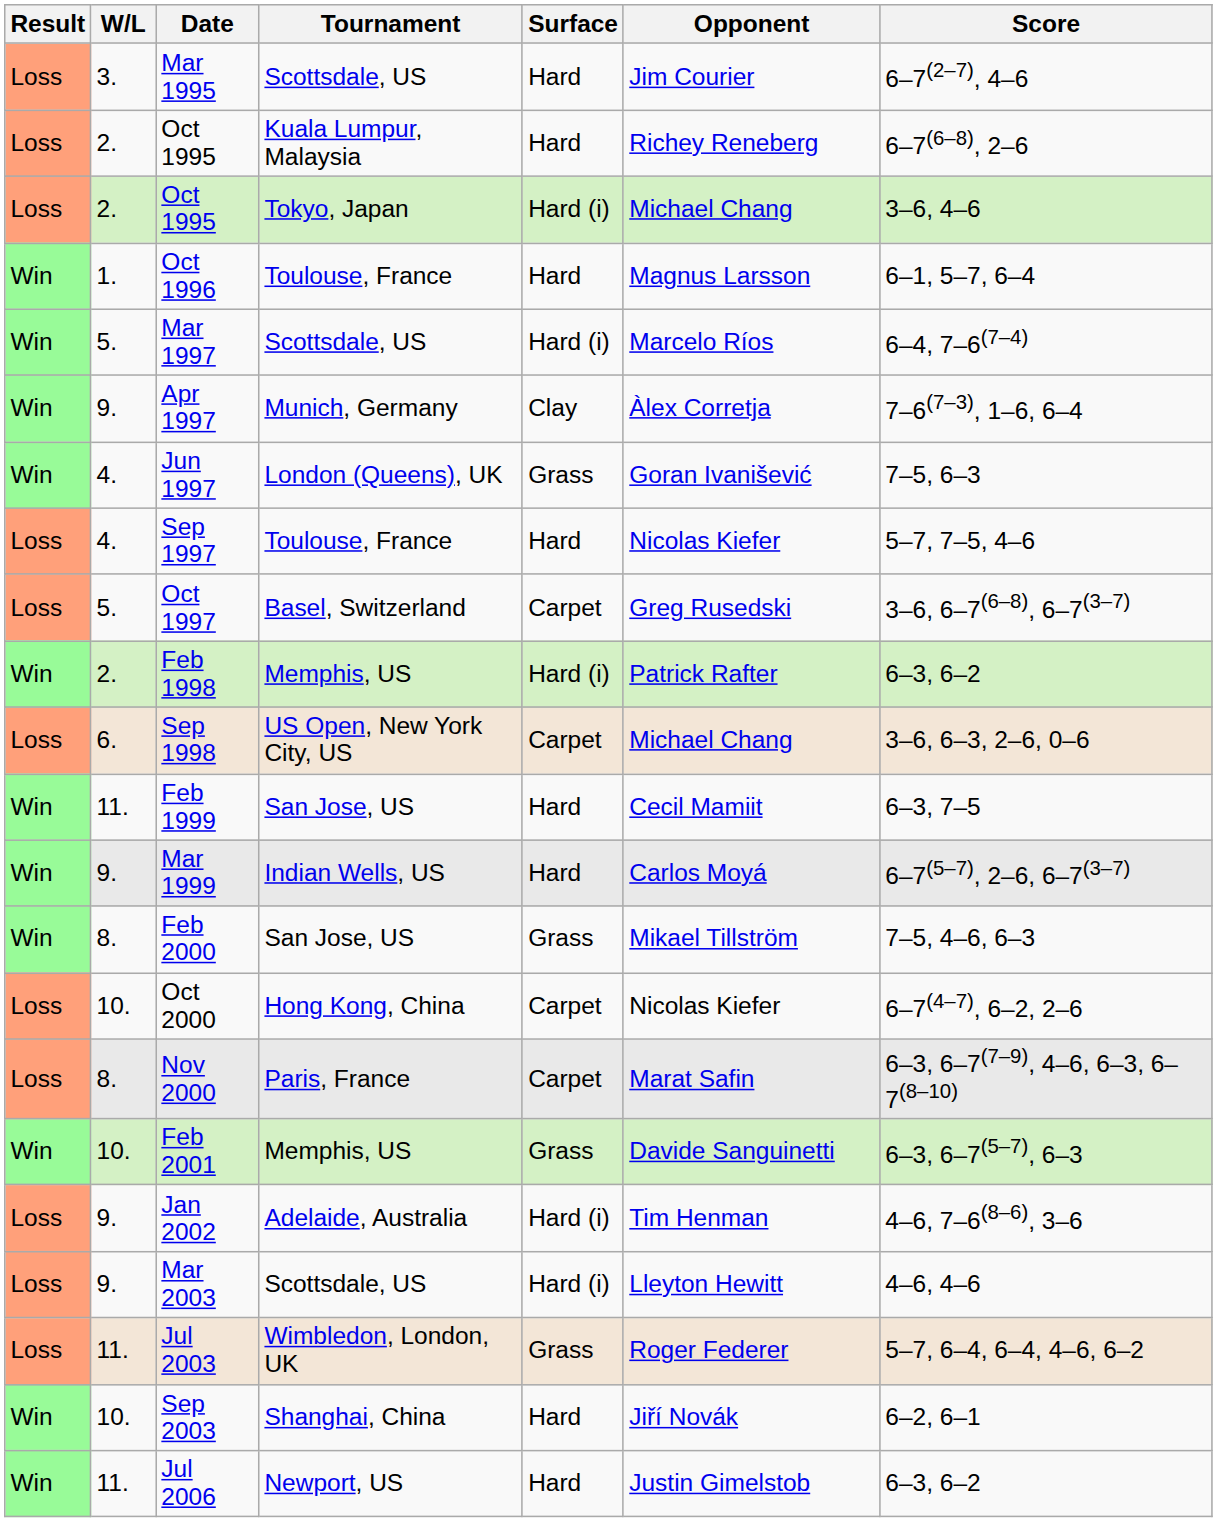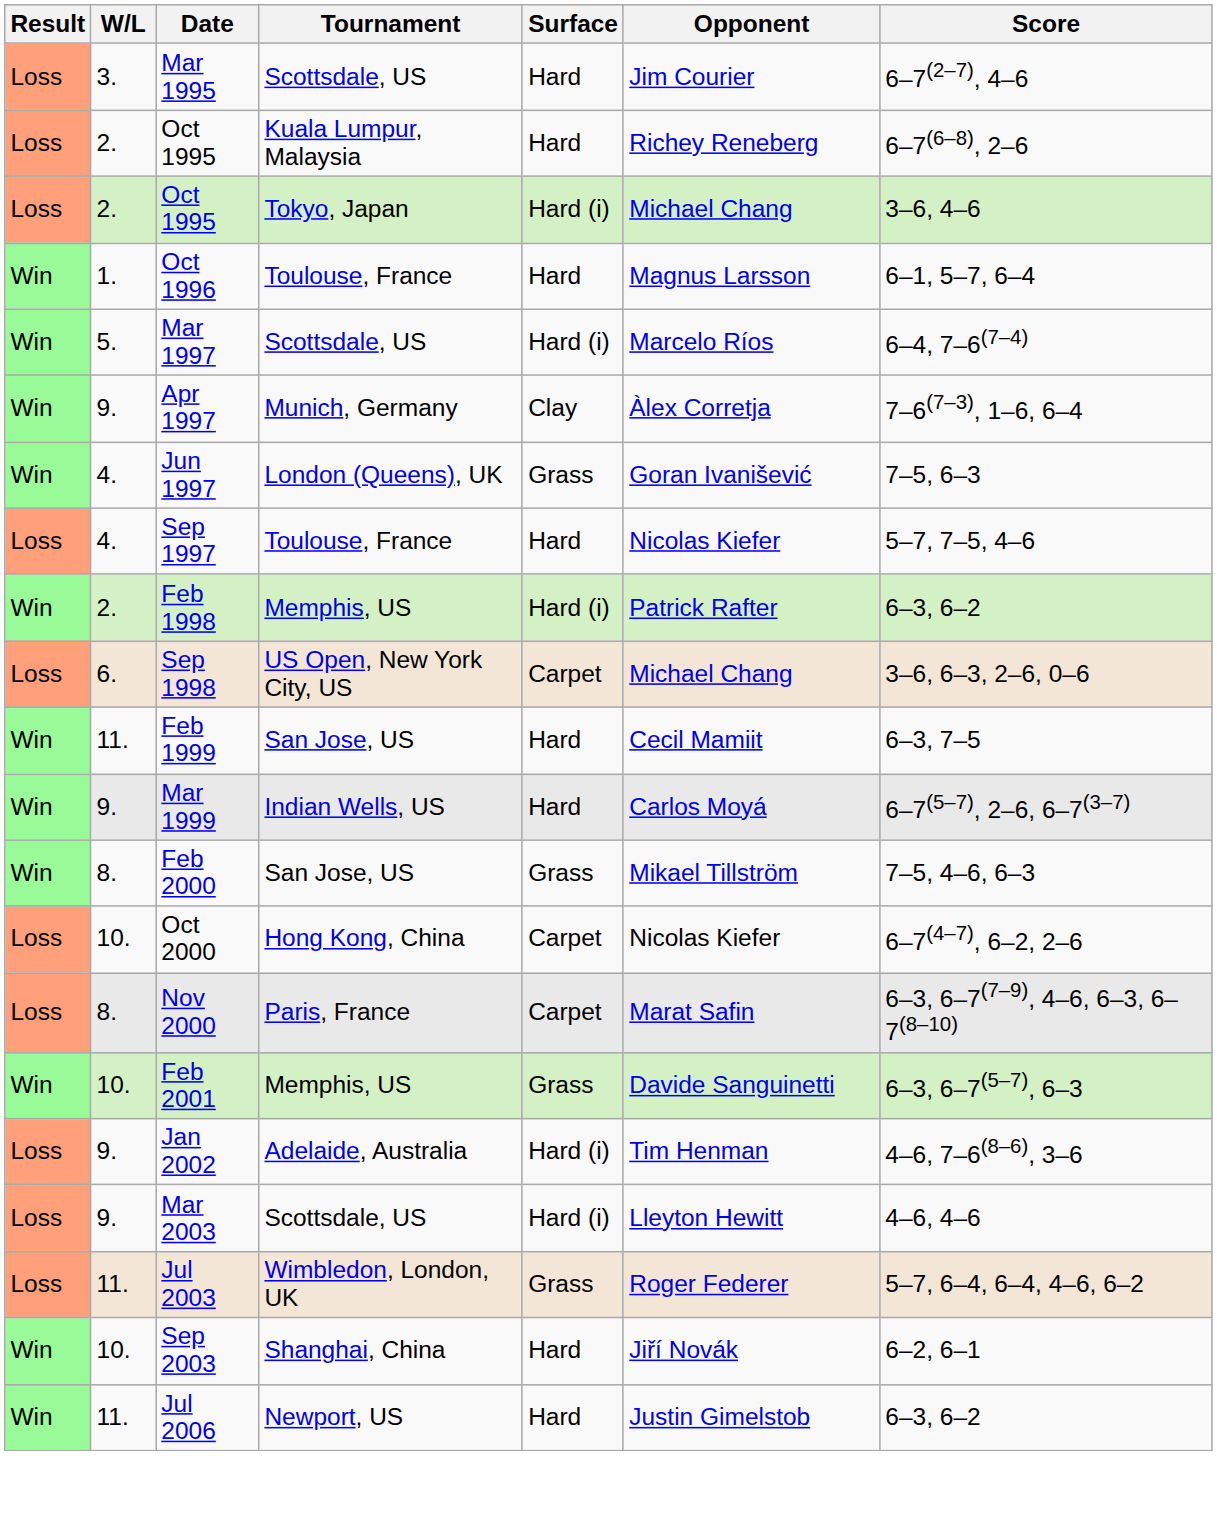- row: Loss | 5. | Oct 1997 | Basel, Switzerland | Carpet | Greg Rusedski | 3–6, 6–7(6–8), 6–7(3–7)
